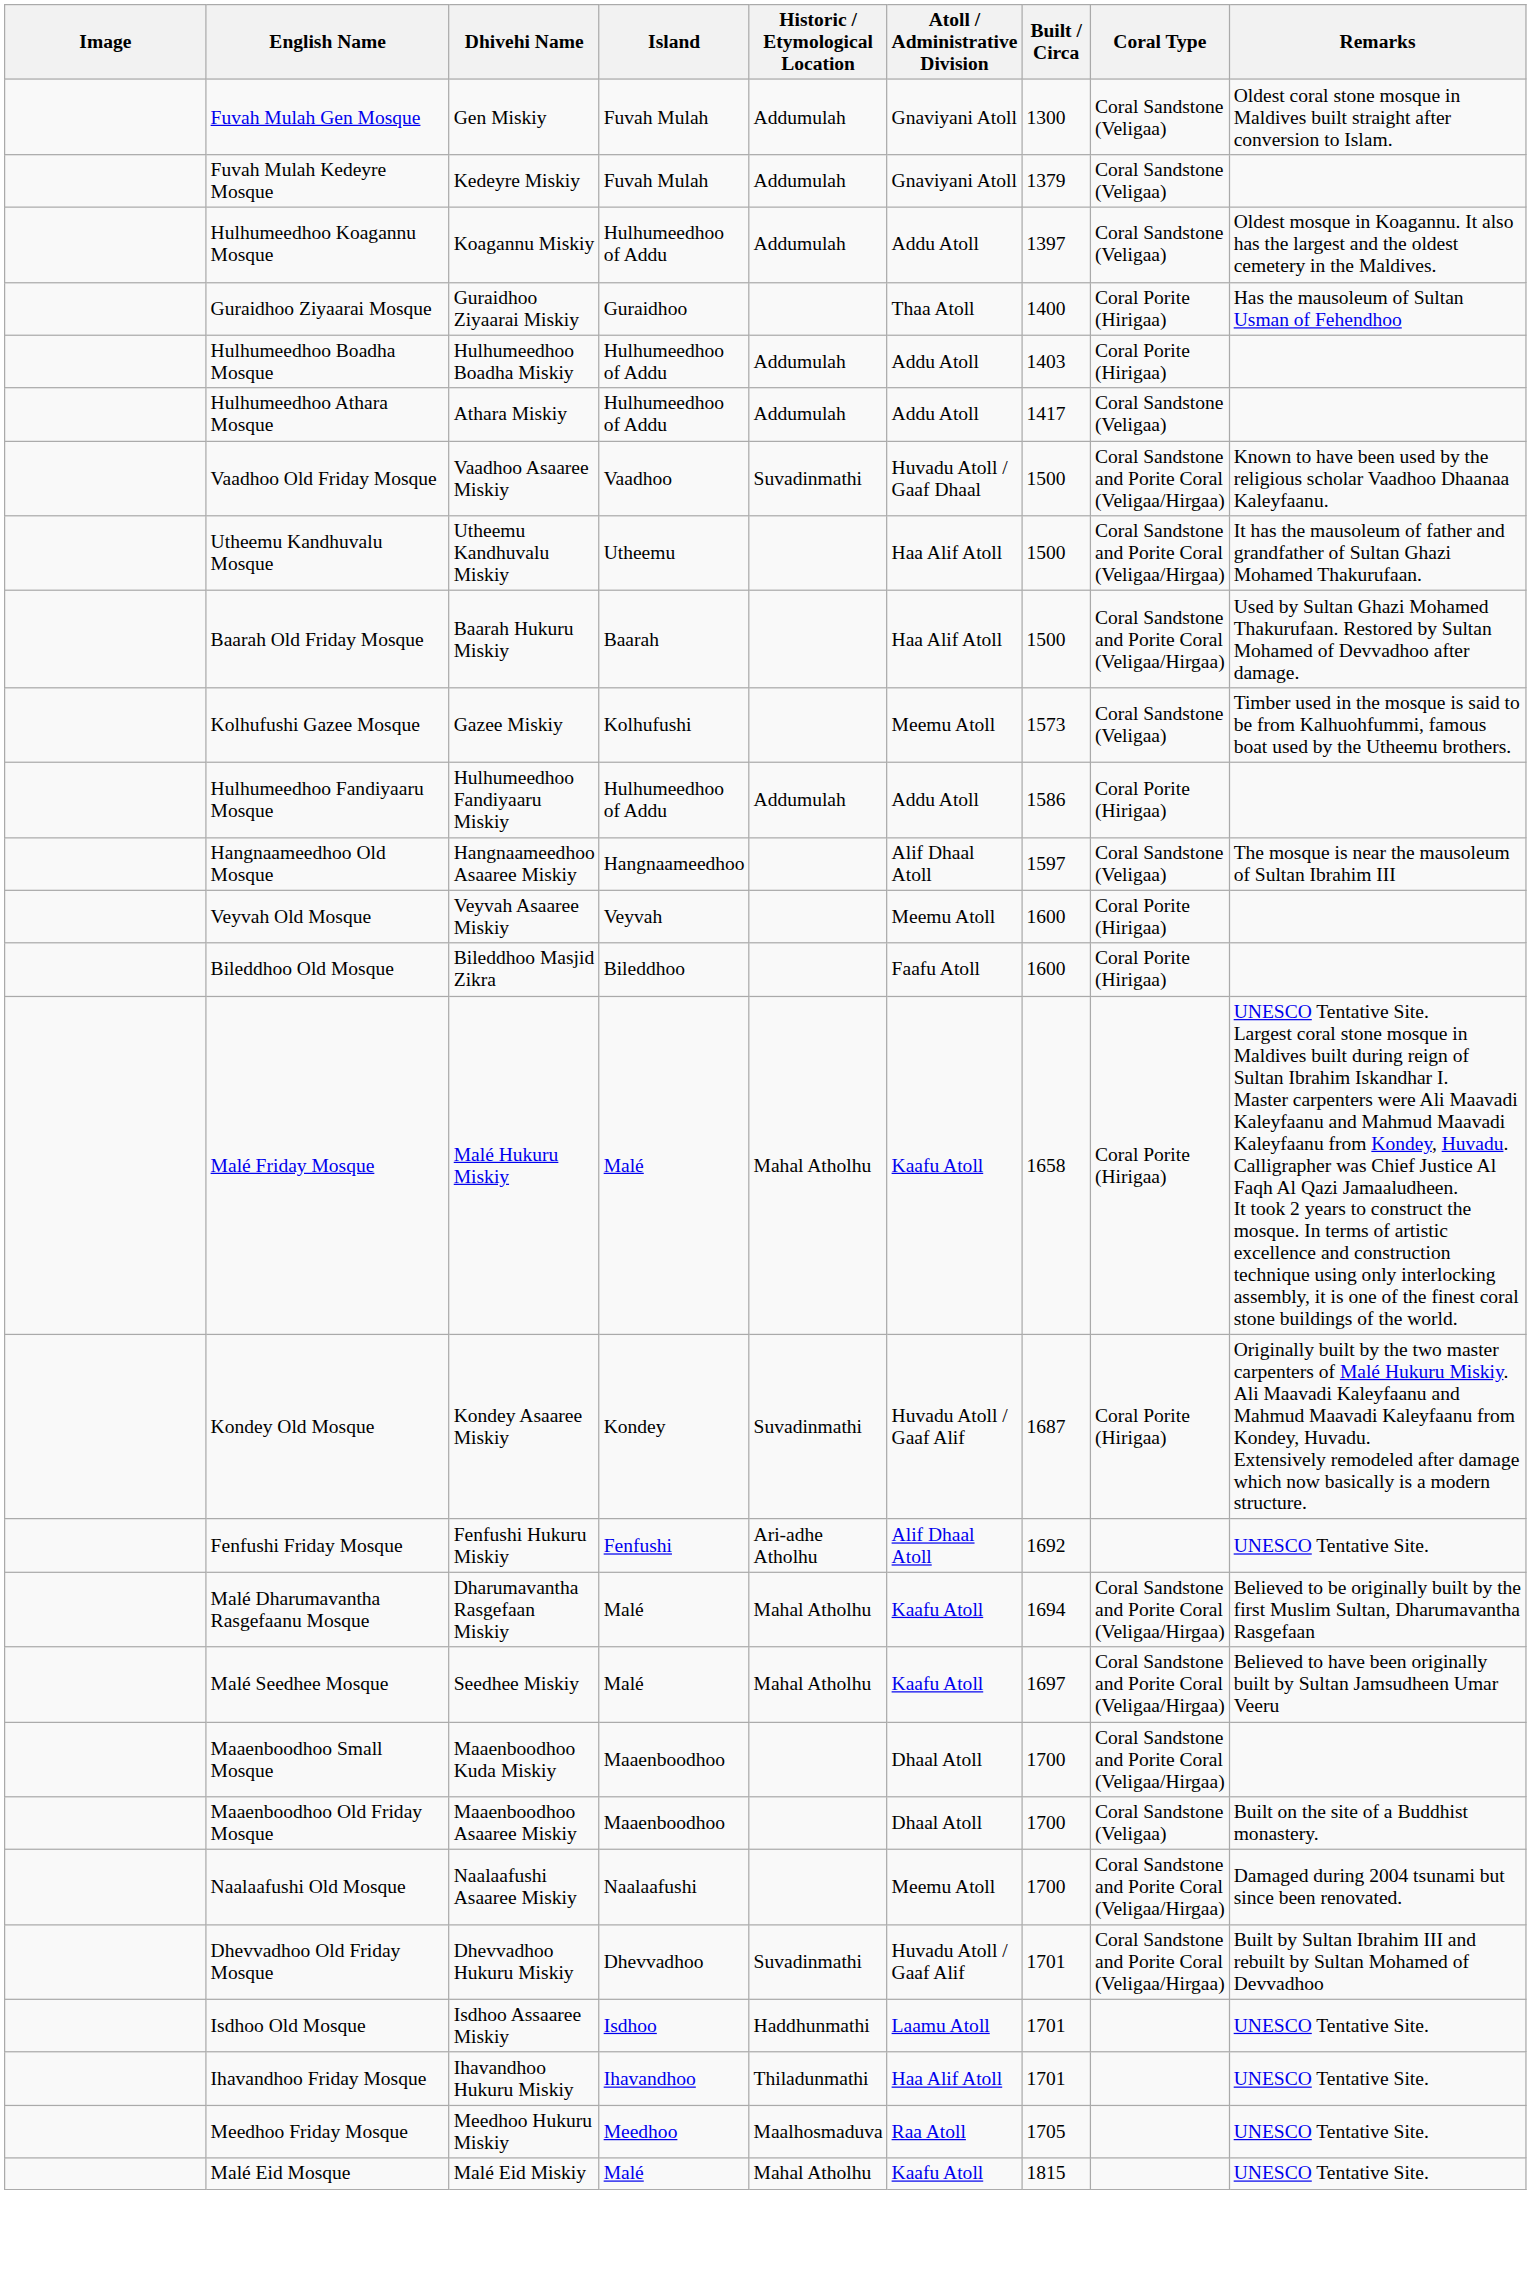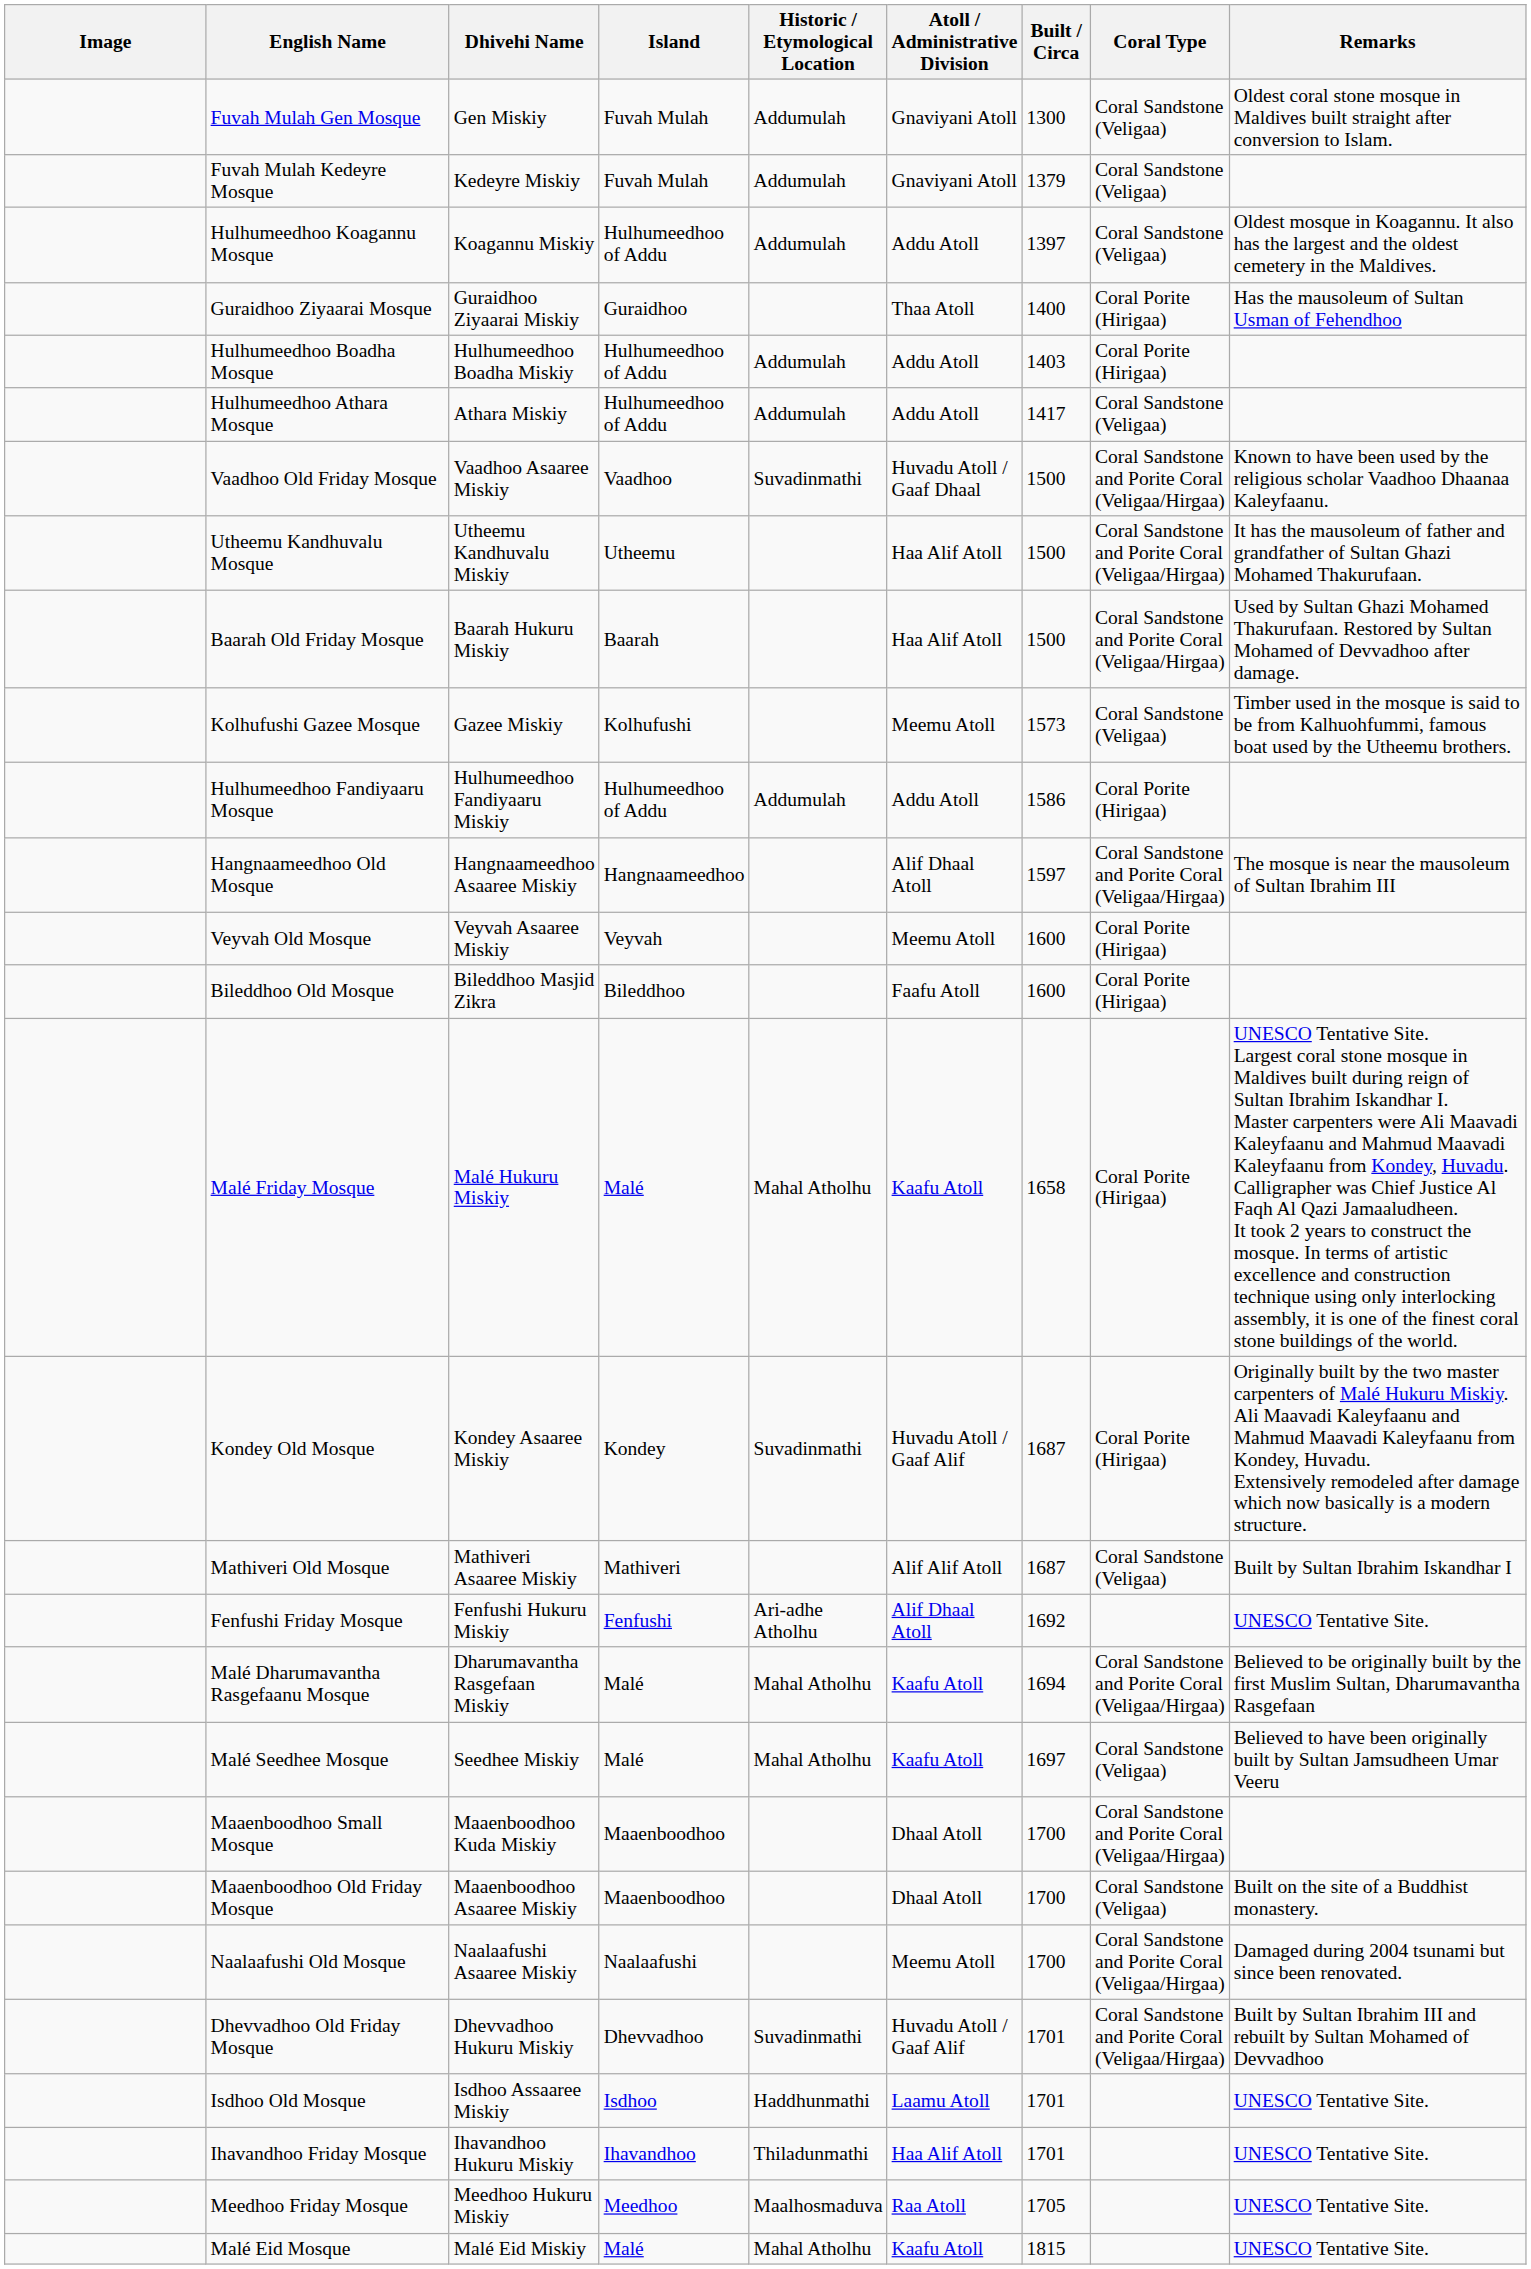Hangnaameedhoo Old Mosque | Coral Type: Coral Sandstone (Veligaa) -> Coral Sandstone and Porite Coral (Veligaa/Hirgaa)
+ row: Mathiveri Old Mosque | Mathiveri Asaaree Miskiy | Mathiveri | Alif Alif Atoll | 1687 | Coral Sandstone (Veligaa) | Built by Sultan Ibrahim Iskandhar I
Malé Seedhee Mosque | Coral Type: Coral Sandstone and Porite Coral (Veligaa/Hirgaa) -> Coral Sandstone (Veligaa)
